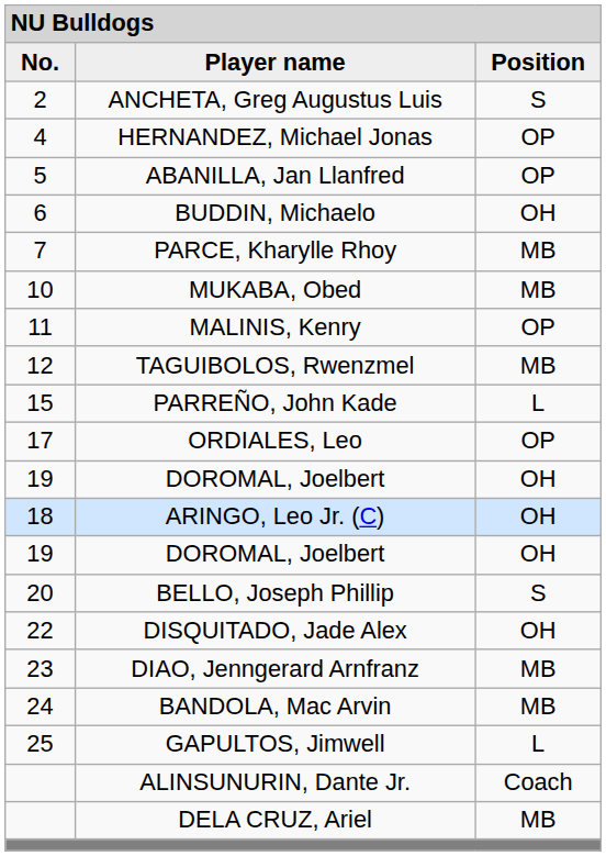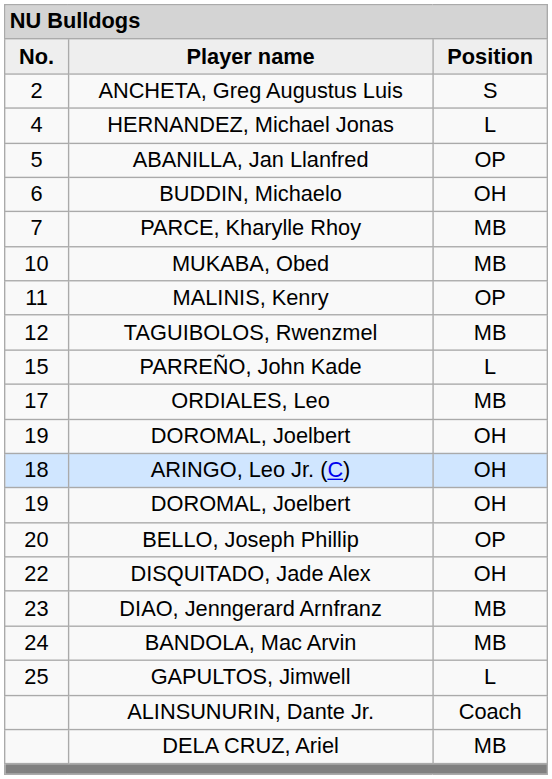HERNANDEZ, Michael Jonas | column 3: OP -> L
ORDIALES, Leo | column 3: OP -> MB
BELLO, Joseph Phillip | column 3: S -> OP
